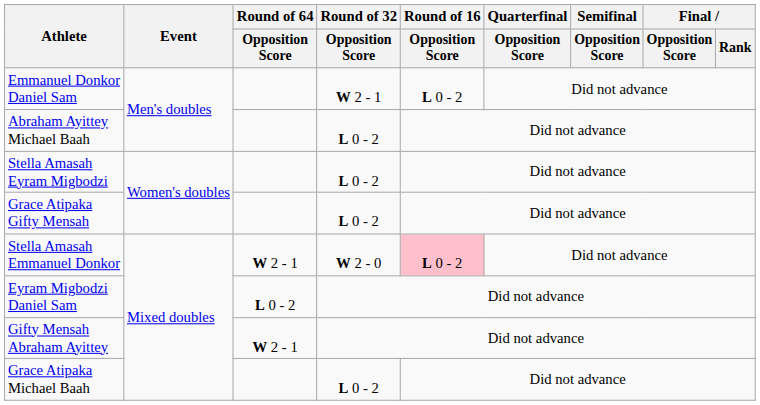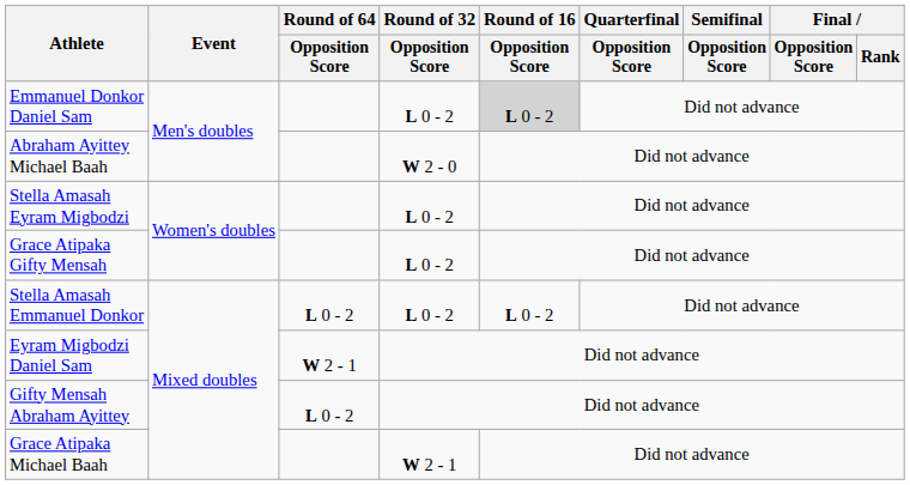Emmanuel Donkor Daniel Sam | Round of 32 / Opposition Score: W 2 - 1 -> L 0 - 2
Emmanuel Donkor Daniel Sam | Round of 16 / Opposition Score: no background -> lightgrey background
Abraham Ayittey Michael Baah | Round of 32 / Opposition Score: L 0 - 2 -> W 2 - 0
Stella Amasah Emmanuel Donkor | Round of 64 / Opposition Score: W 2 - 1 -> L 0 - 2
Stella Amasah Emmanuel Donkor | Round of 32 / Opposition Score: W 2 - 0 -> L 0 - 2
Stella Amasah Emmanuel Donkor | Round of 16 / Opposition Score: pink background -> no background
Eyram Migbodzi Daniel Sam | Round of 64 / Opposition Score: L 0 - 2 -> W 2 - 1
Gifty Mensah Abraham Ayittey | Round of 64 / Opposition Score: W 2 - 1 -> L 0 - 2
Grace Atipaka Michael Baah | Round of 32 / Opposition Score: L 0 - 2 -> W 2 - 1
